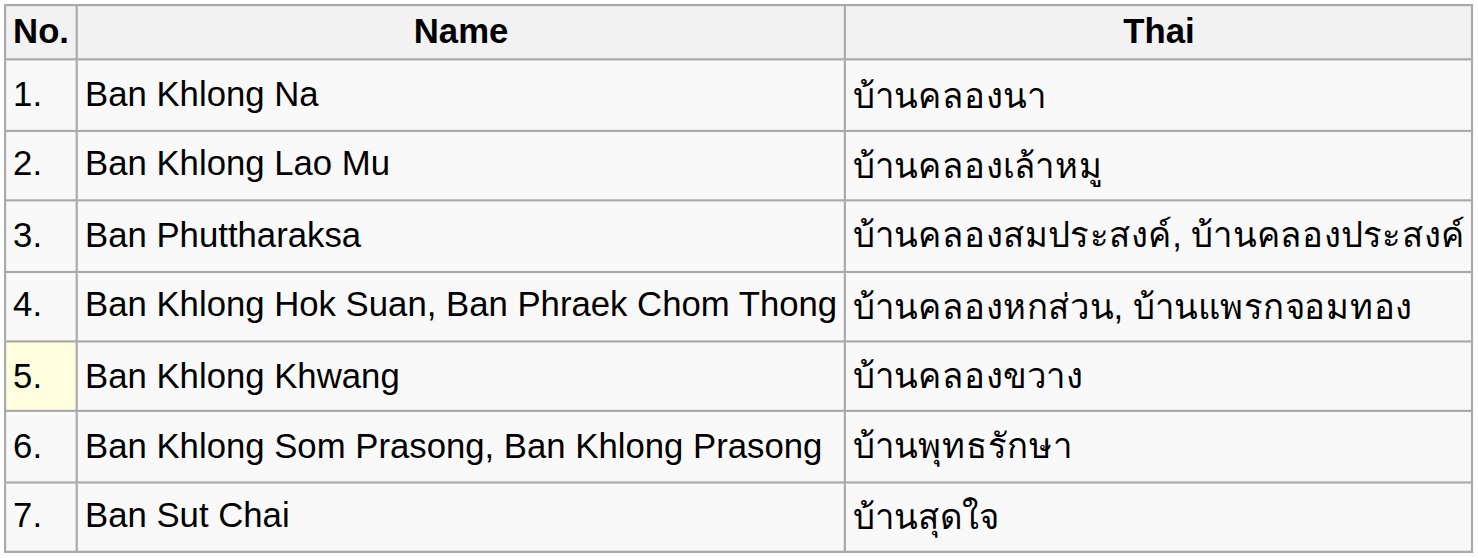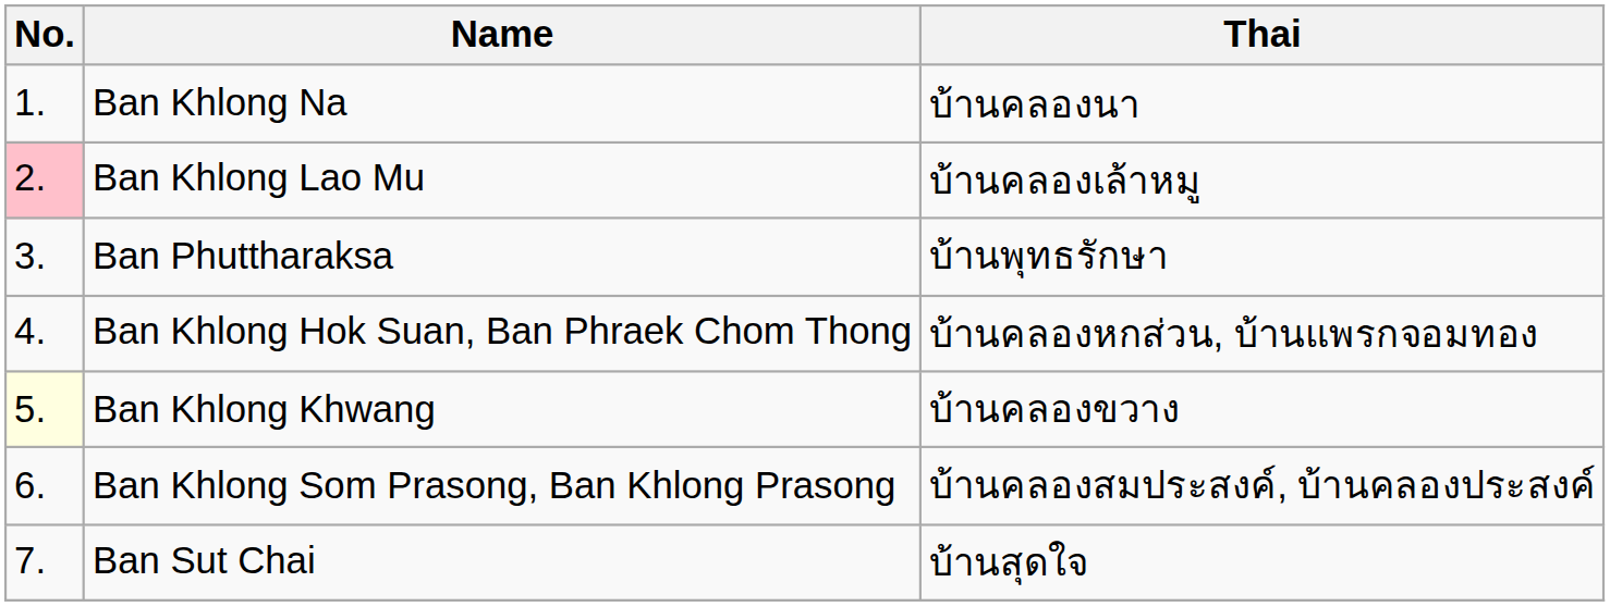Ban Khlong Lao Mu | No.: no background -> pink background
Ban Phuttharaksa | Thai: บ้านคลองสมประสงค์, บ้านคลองประสงค์ -> บ้านพุทธรักษา
Ban Khlong Som Prasong, Ban Khlong Prasong | Thai: บ้านพุทธรักษา -> บ้านคลองสมประสงค์, บ้านคลองประสงค์
